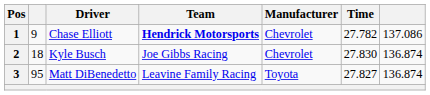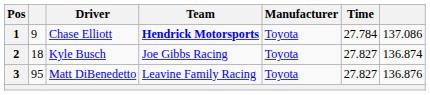1 | Manufacturer: Chevrolet -> Toyota
1 | Time: 27.782 -> 27.784
2 | Manufacturer: Chevrolet -> Toyota
2 | Time: 27.830 -> 27.827
3 | column 7: 136.874 -> 136.876
